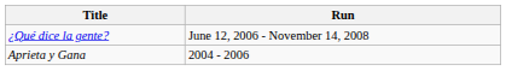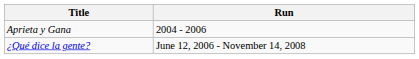rows swapped: Aprieta y Gana <-> ¿Qué dice la gente?
